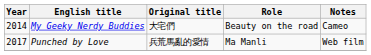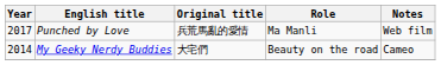rows swapped: My Geeky Nerdy Buddies <-> Punched by Love
